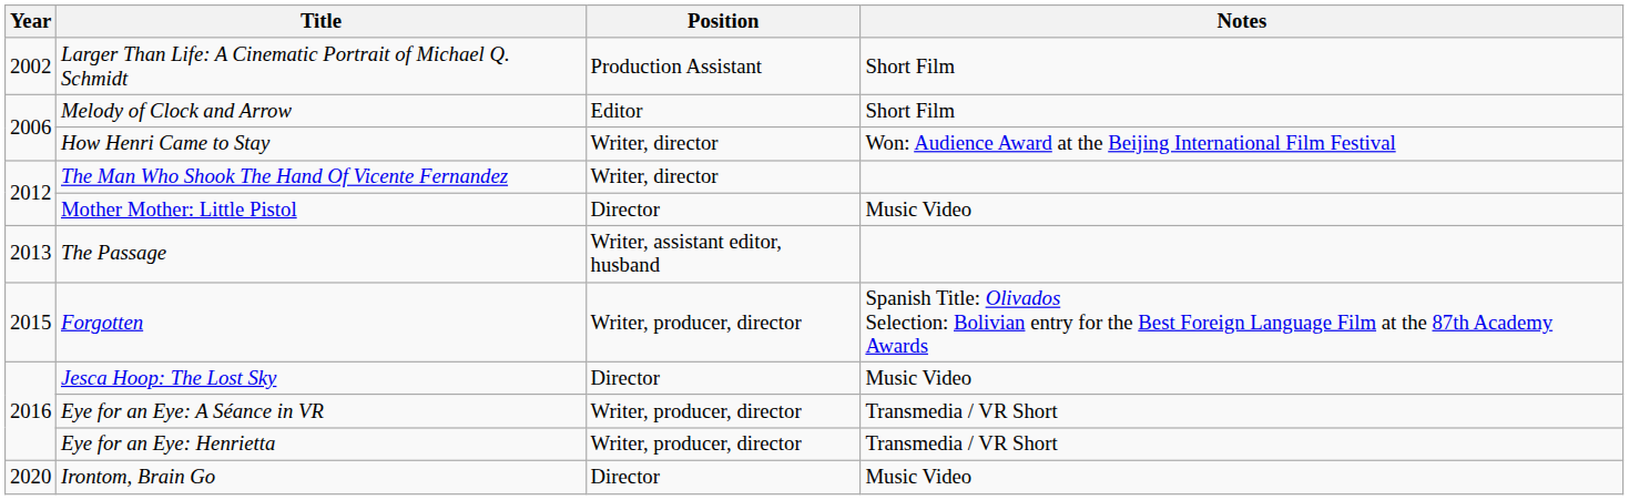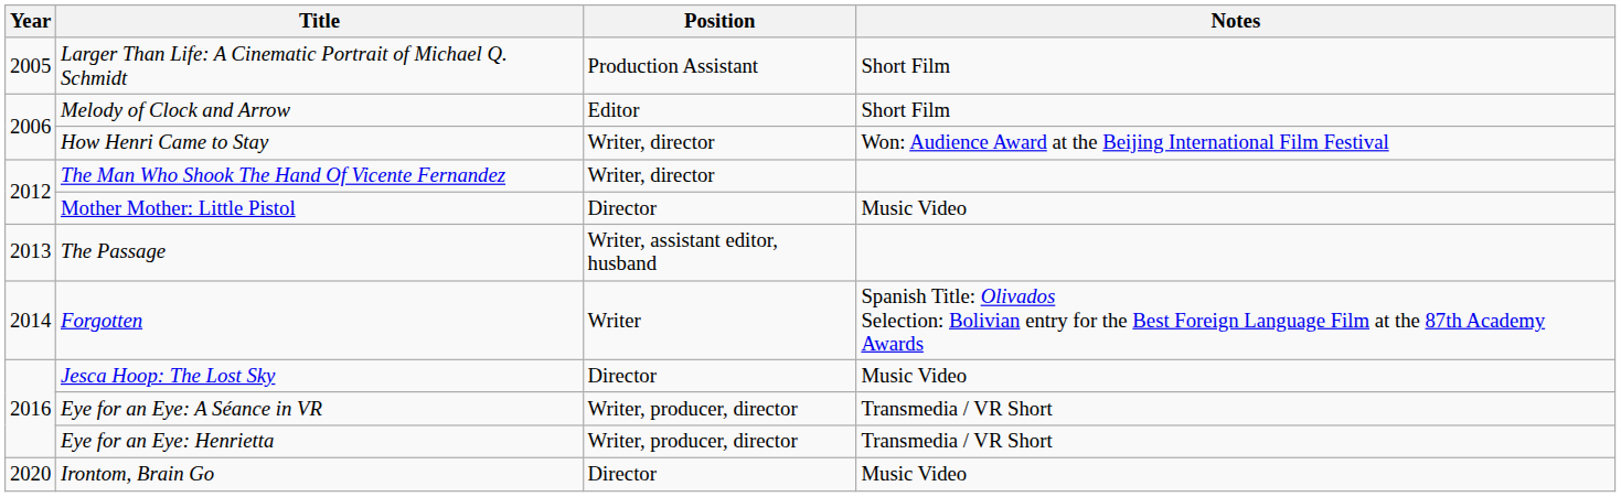Larger Than Life: A Cinematic Portrait of Michael Q. Schmidt | Year: 2002 -> 2005
Forgotten | Year: 2015 -> 2014
Forgotten | Position: Writer, producer, director -> Writer
